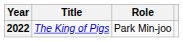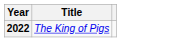- column: Role | Park Min-joo
